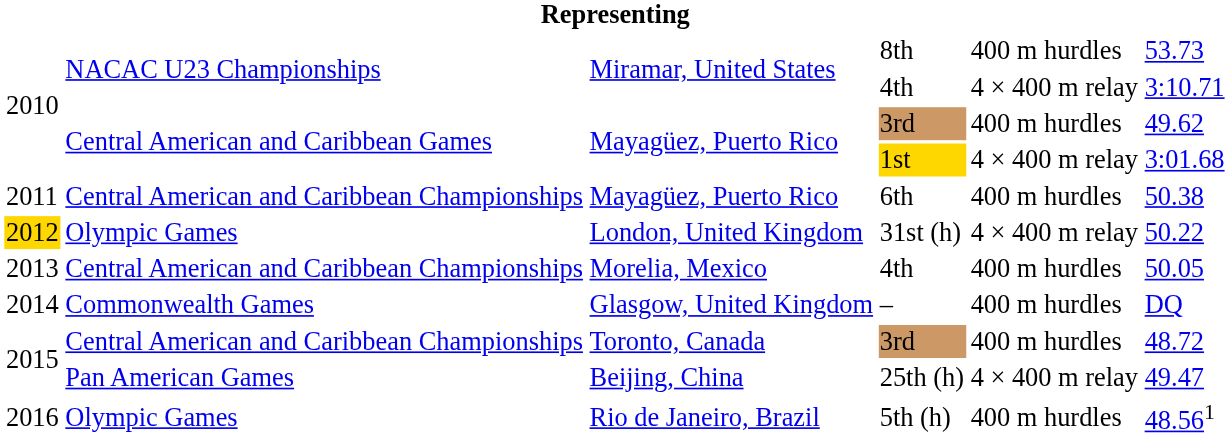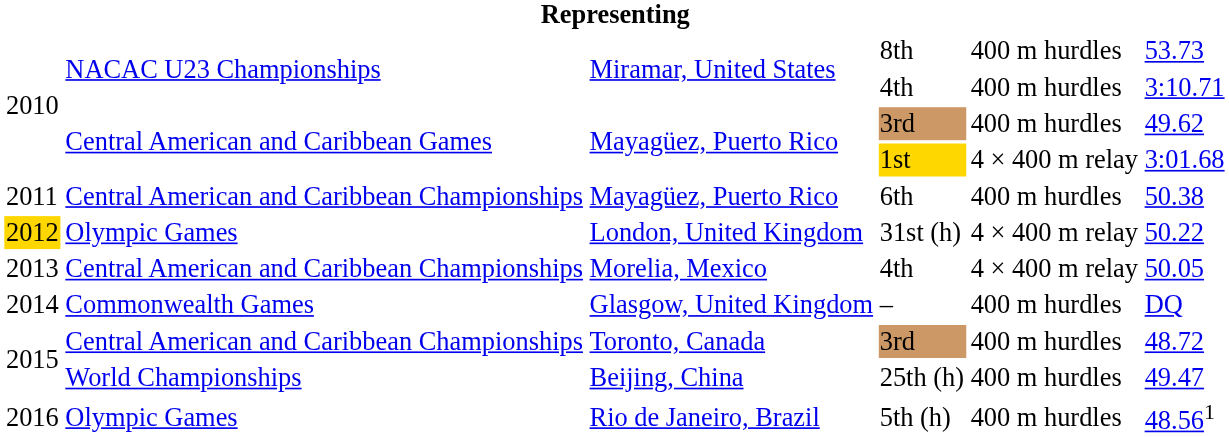Miramar, United States / 4th | column 5: 4 × 400 m relay -> 400 m hurdles
Morelia, Mexico / 4th | column 5: 400 m hurdles -> 4 × 400 m relay
25th (h) | column 2: Pan American Games -> World Championships
25th (h) | column 5: 4 × 400 m relay -> 400 m hurdles
